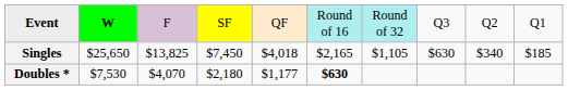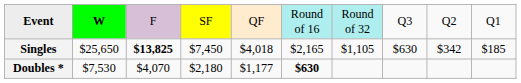Singles | column 3: normal -> bold
Singles | column 9: $340 -> $342
